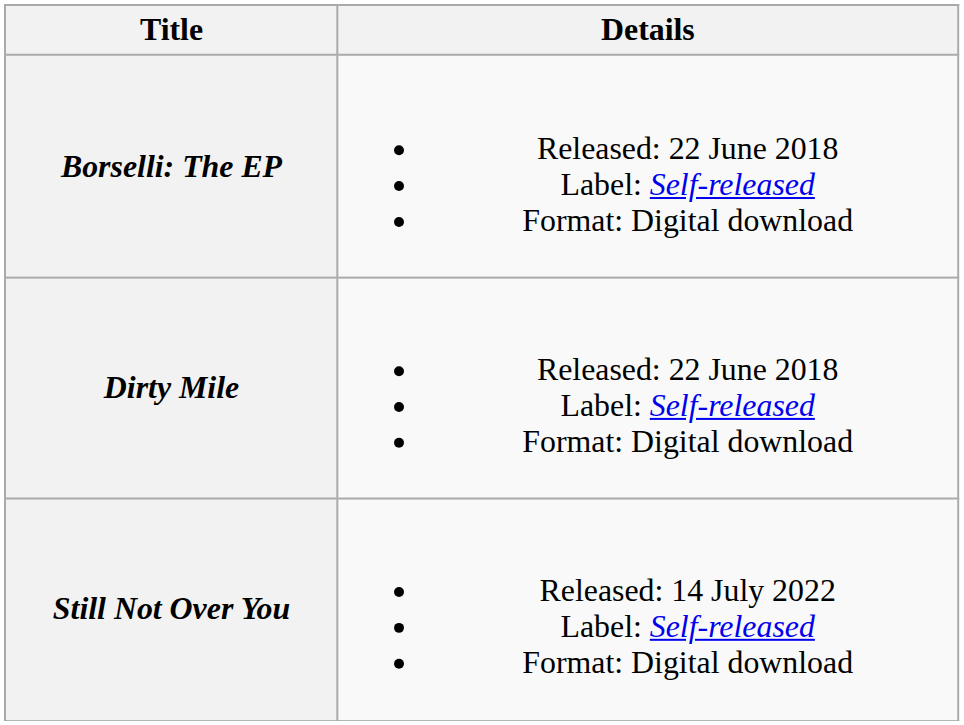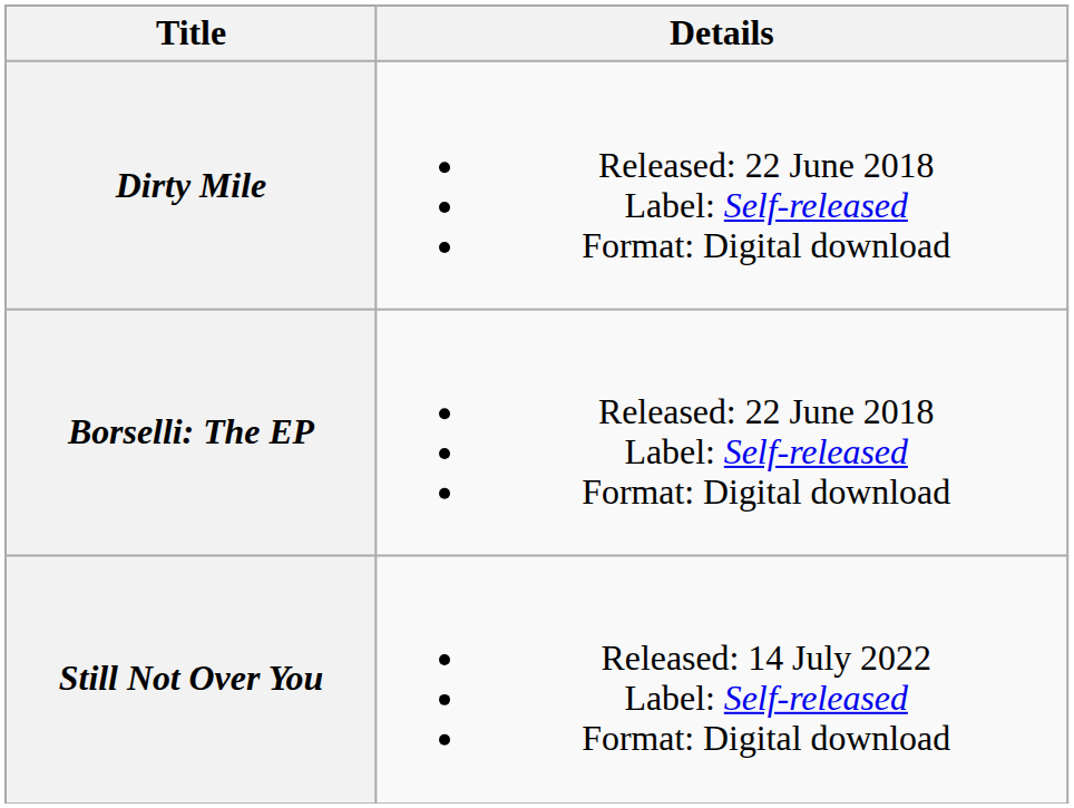rows swapped: Borselli: The EP <-> Dirty Mile
